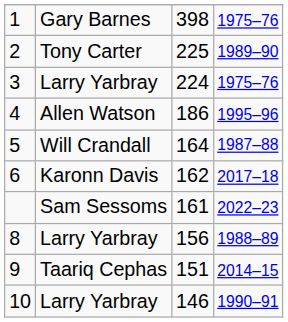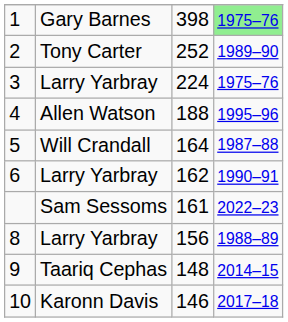1 | column 4: no background -> lightgreen background
2 | column 3: 225 -> 252
4 | column 3: 186 -> 188
6 | column 2: Karonn Davis -> Larry Yarbray
6 | column 4: 2017–18 -> 1990–91
9 | column 3: 151 -> 148
10 | column 2: Larry Yarbray -> Karonn Davis
10 | column 4: 1990–91 -> 2017–18
